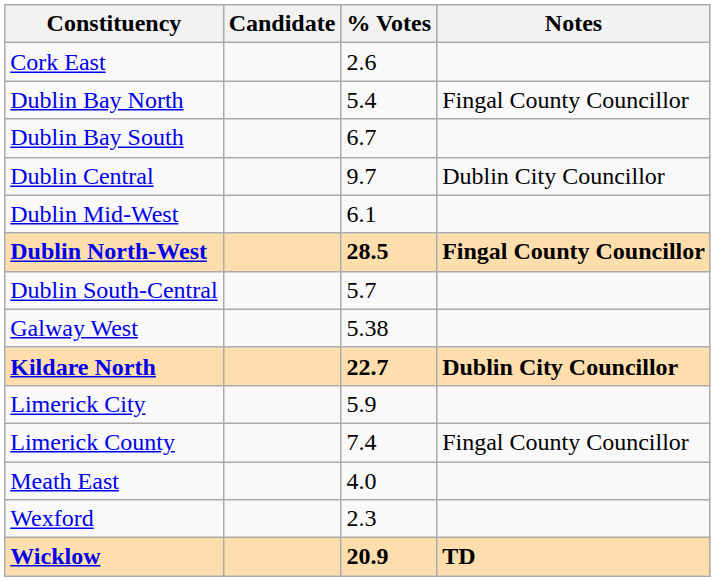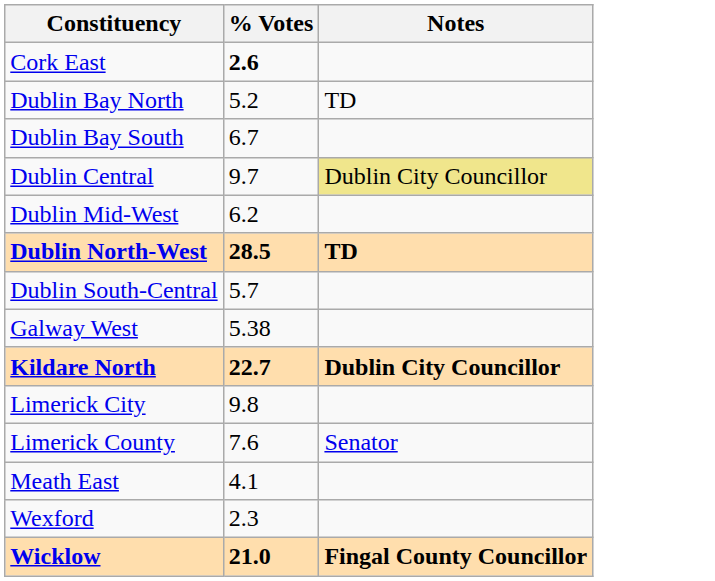- column: Candidate
Cork East | % Votes: normal -> bold
Dublin Bay North | % Votes: 5.4 -> 5.2
Dublin Bay North | Notes: Fingal County Councillor -> TD
Dublin Central | Notes: no background -> khaki background
Dublin Mid-West | % Votes: 6.1 -> 6.2
Dublin North-West | Notes: Fingal County Councillor -> TD
Limerick City | % Votes: 5.9 -> 9.8
Limerick County | % Votes: 7.4 -> 7.6
Limerick County | Notes: Fingal County Councillor -> Senator
Meath East | % Votes: 4.0 -> 4.1
Wicklow | % Votes: 20.9 -> 21.0
Wicklow | Notes: TD -> Fingal County Councillor
